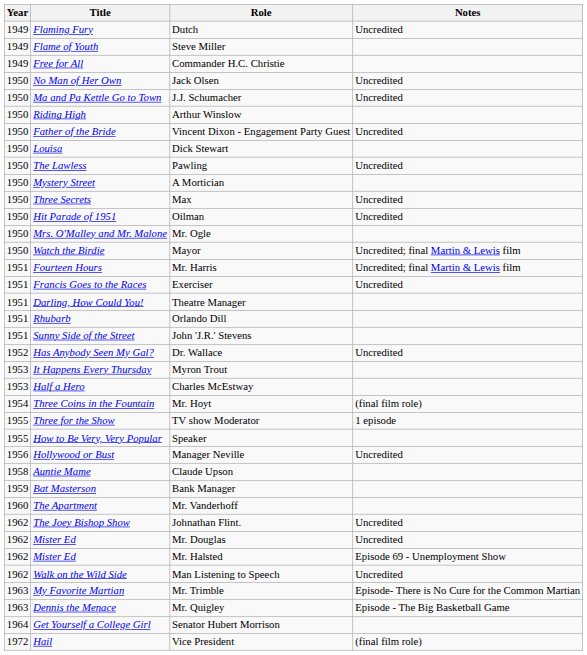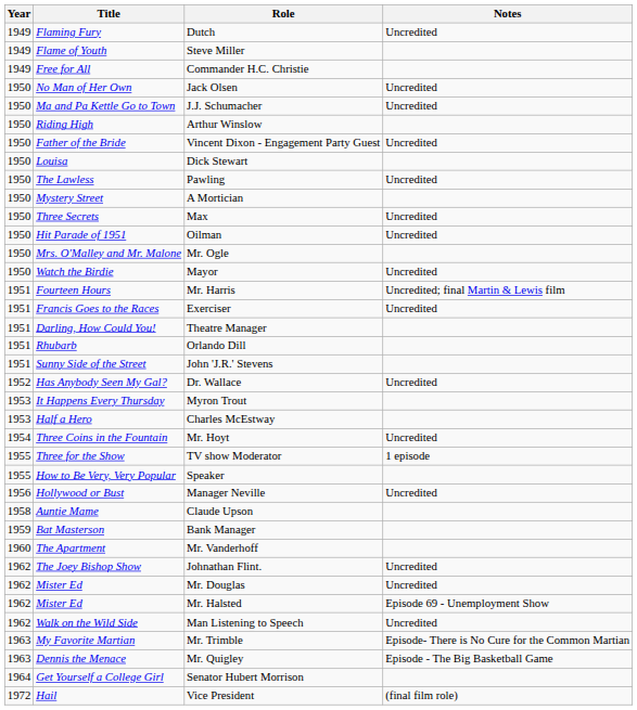Mayor | Notes: Uncredited; final Martin & Lewis film -> Uncredited
Mr. Hoyt | Notes: (final film role) -> Uncredited
